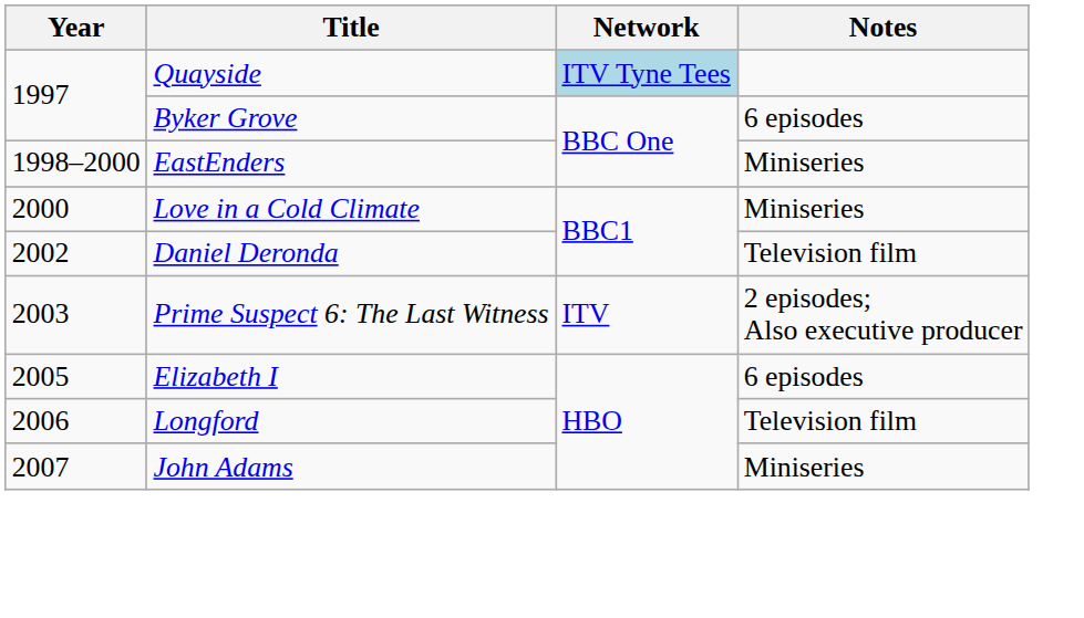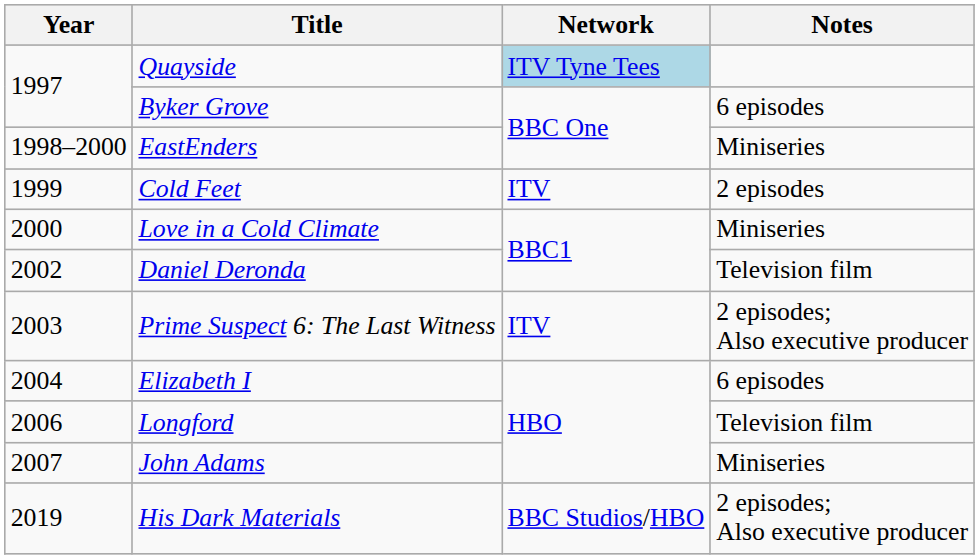+ row: 1999 | Cold Feet | ITV | 2 episodes
Elizabeth I | Year: 2005 -> 2004
+ row: 2019 | His Dark Materials | BBC Studios/HBO | 2 episodes; Also executive producer
